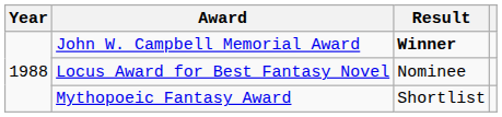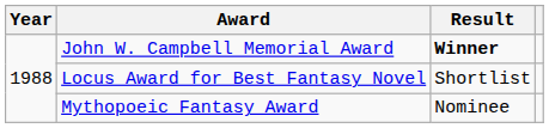Locus Award for Best Fantasy Novel | Result: Nominee -> Shortlist
Mythopoeic Fantasy Award | Result: Shortlist -> Nominee
